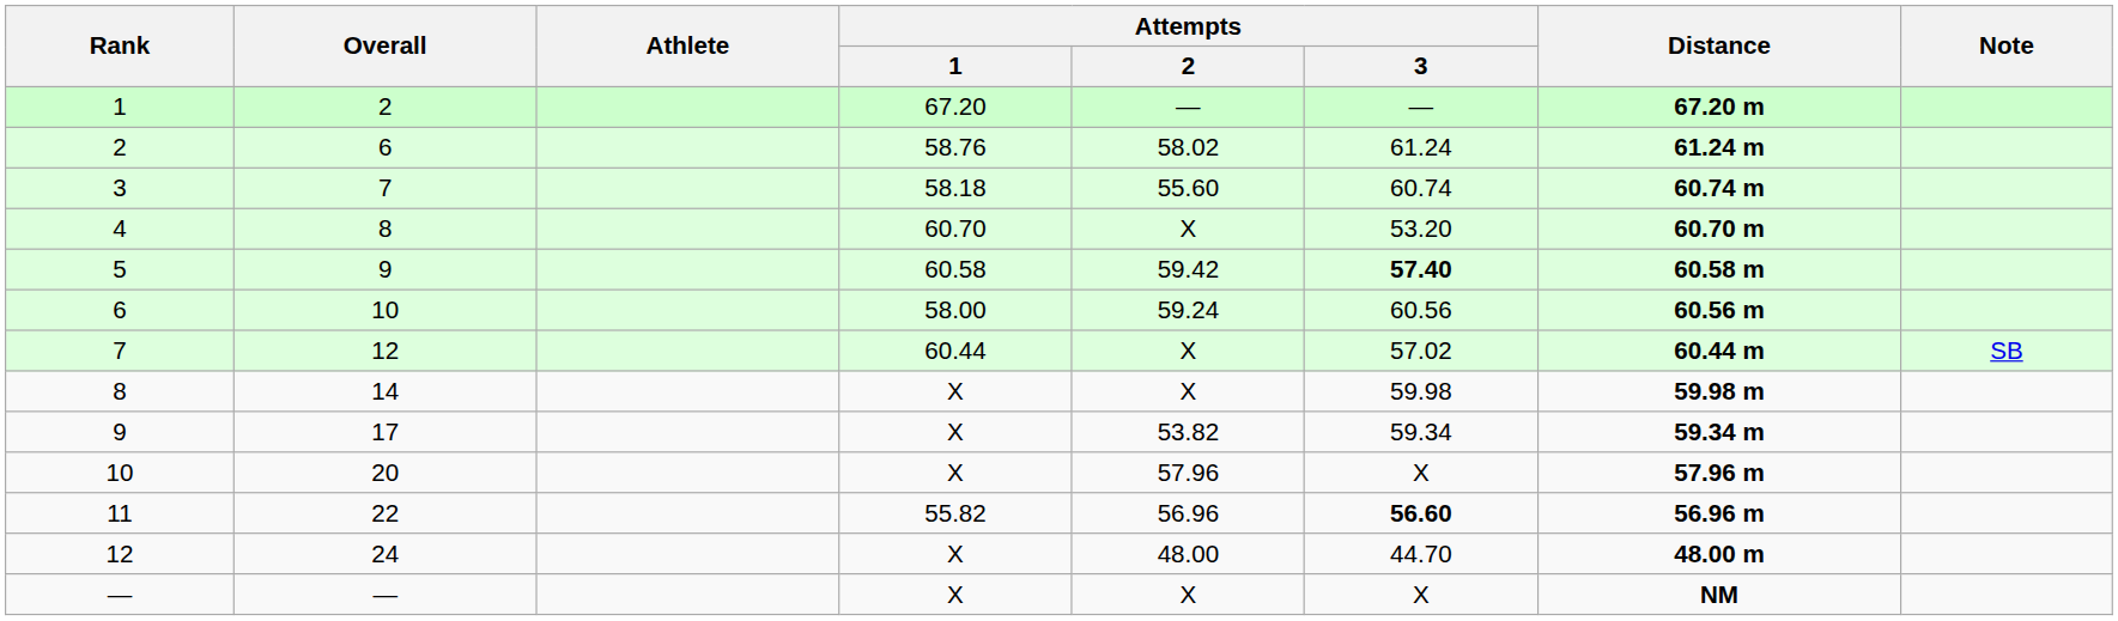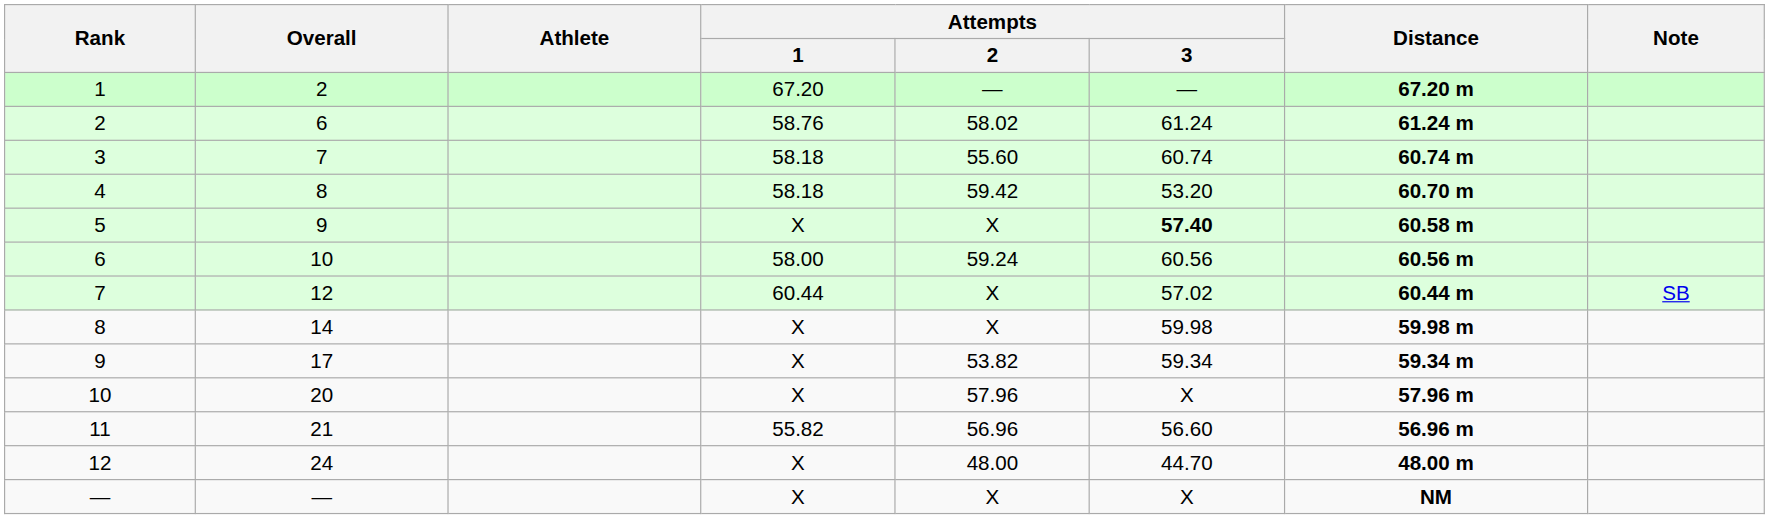4 | Attempts / 1: 60.70 -> 58.18
4 | Attempts / 2: X -> 59.42
5 | Attempts / 1: 60.58 -> X
5 | Attempts / 2: 59.42 -> X
11 | Overall: 22 -> 21
11 | Attempts / 3: bold -> normal
